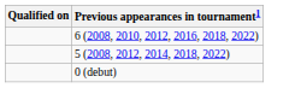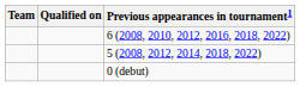+ column: Team
